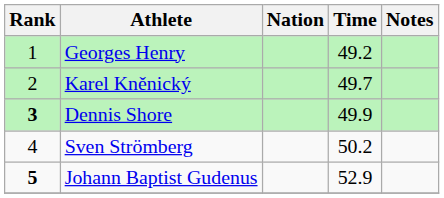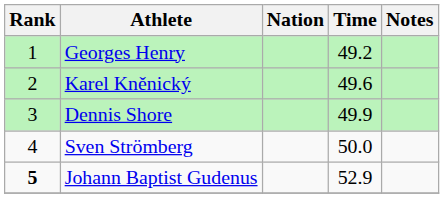Karel Kněnický | Time: 49.7 -> 49.6
Dennis Shore | Rank: bold -> normal
Sven Strömberg | Time: 50.2 -> 50.0
